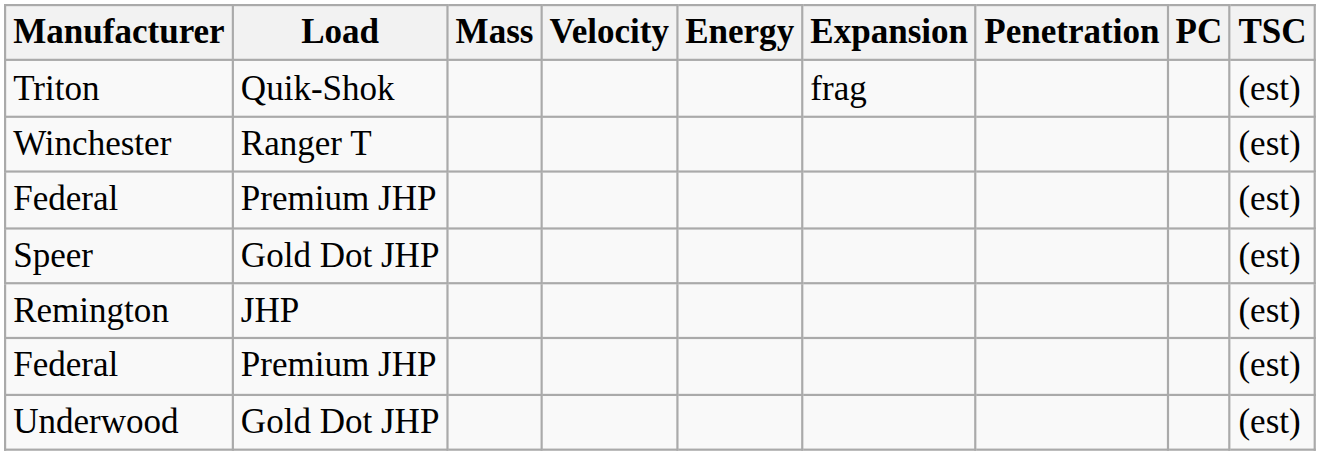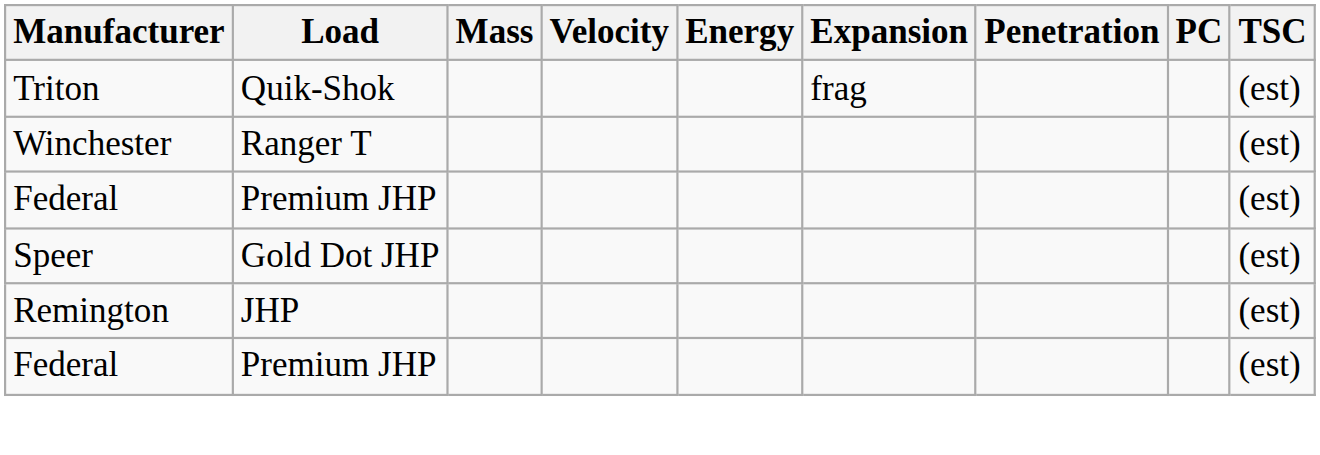- row: Underwood | Gold Dot JHP | (est)
